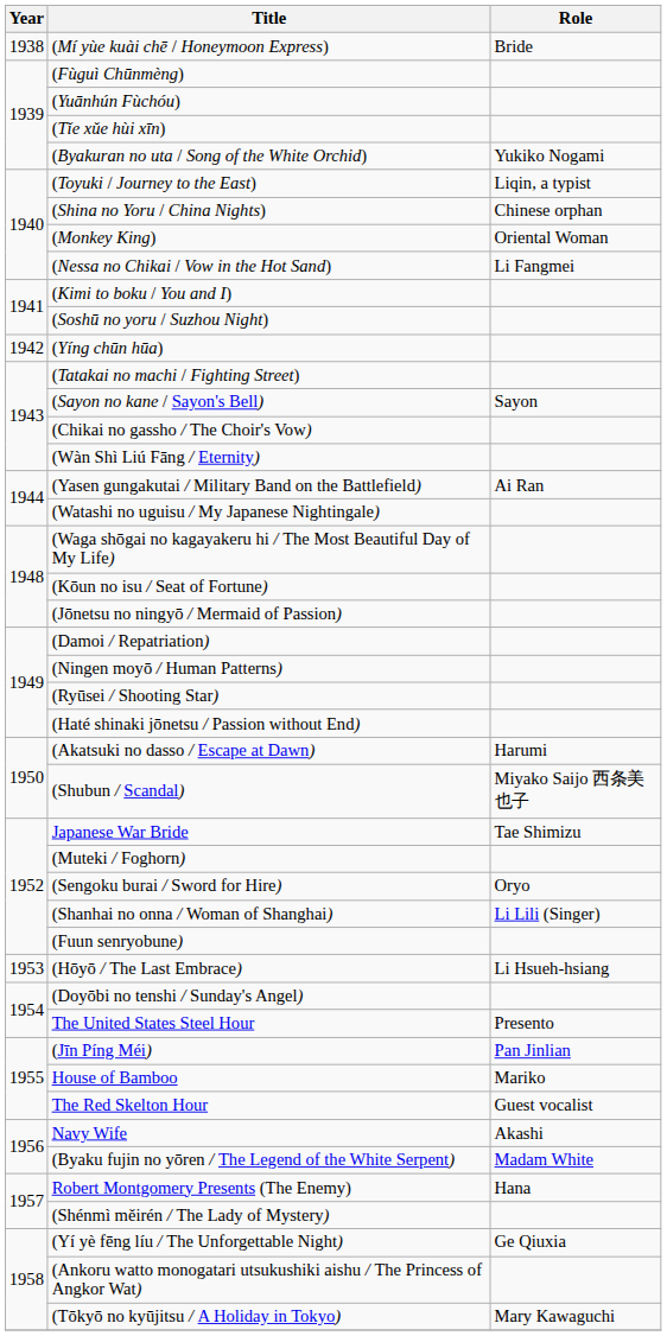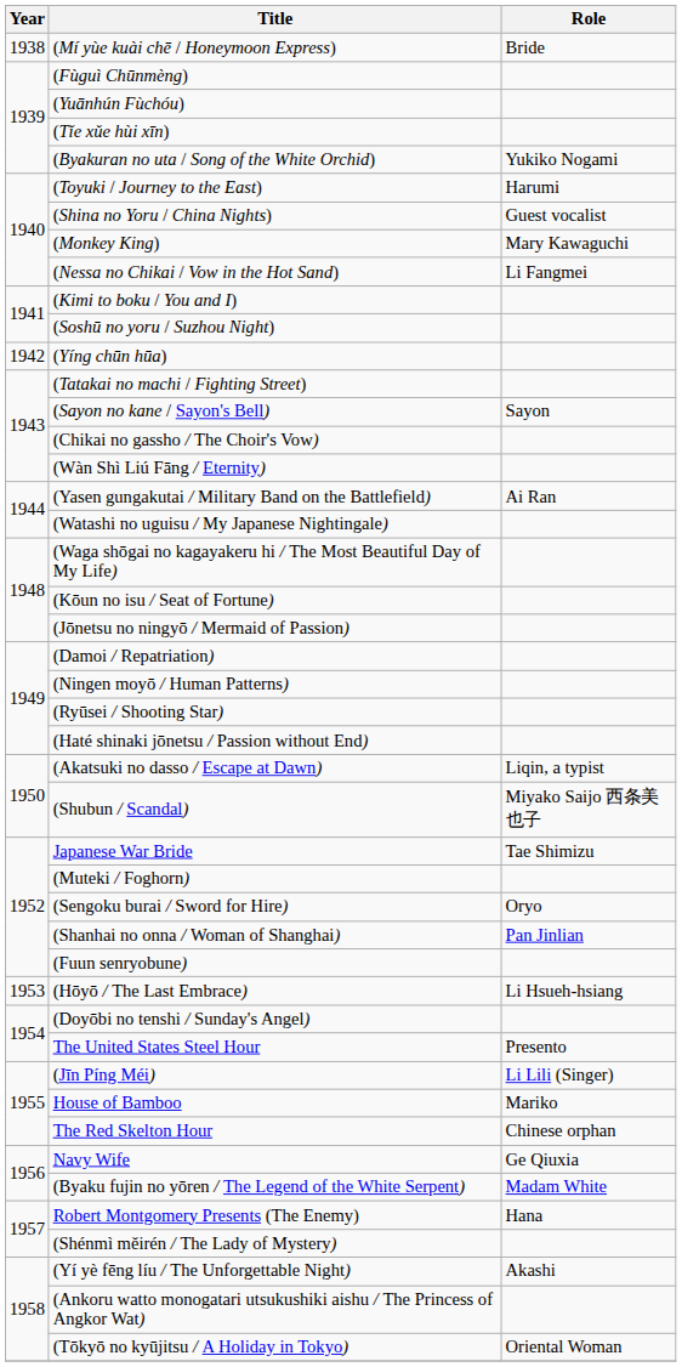(Toyuki / Journey to the East) | Role: Liqin, a typist -> Harumi
(Shina no Yoru / China Nights) | Role: Chinese orphan -> Guest vocalist
(Monkey King) | Role: Oriental Woman -> Mary Kawaguchi
(Akatsuki no dasso / Escape at Dawn) | Role: Harumi -> Liqin, a typist
(Shanhai no onna / Woman of Shanghai) | Role: Li Lili (Singer) -> Pan Jinlian
(Jīn Píng Méi) | Role: Pan Jinlian -> Li Lili (Singer)
The Red Skelton Hour | Role: Guest vocalist -> Chinese orphan
Navy Wife | Role: Akashi -> Ge Qiuxia
(Yí yè fēng líu / The Unforgettable Night) | Role: Ge Qiuxia -> Akashi
(Tōkyō no kyūjitsu / A Holiday in Tokyo) | Role: Mary Kawaguchi -> Oriental Woman
